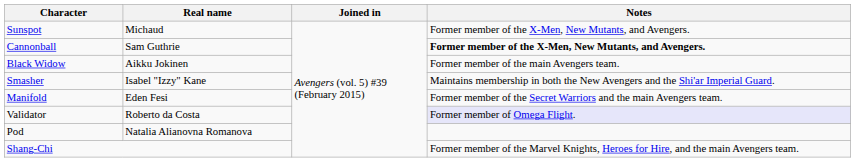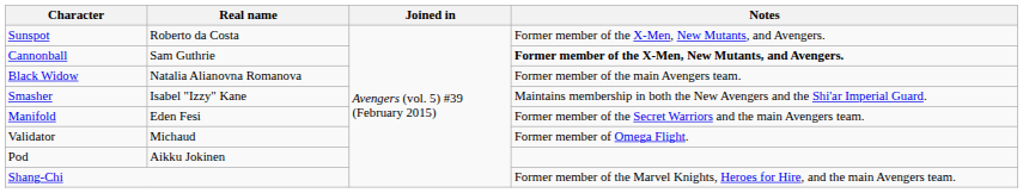Sunspot | Real name: Michaud -> Roberto da Costa
Black Widow | Real name: Aikku Jokinen -> Natalia Alianovna Romanova
Validator | Real name: Roberto da Costa -> Michaud
Validator | Notes: lavender background -> no background
Pod | Real name: Natalia Alianovna Romanova -> Aikku Jokinen
